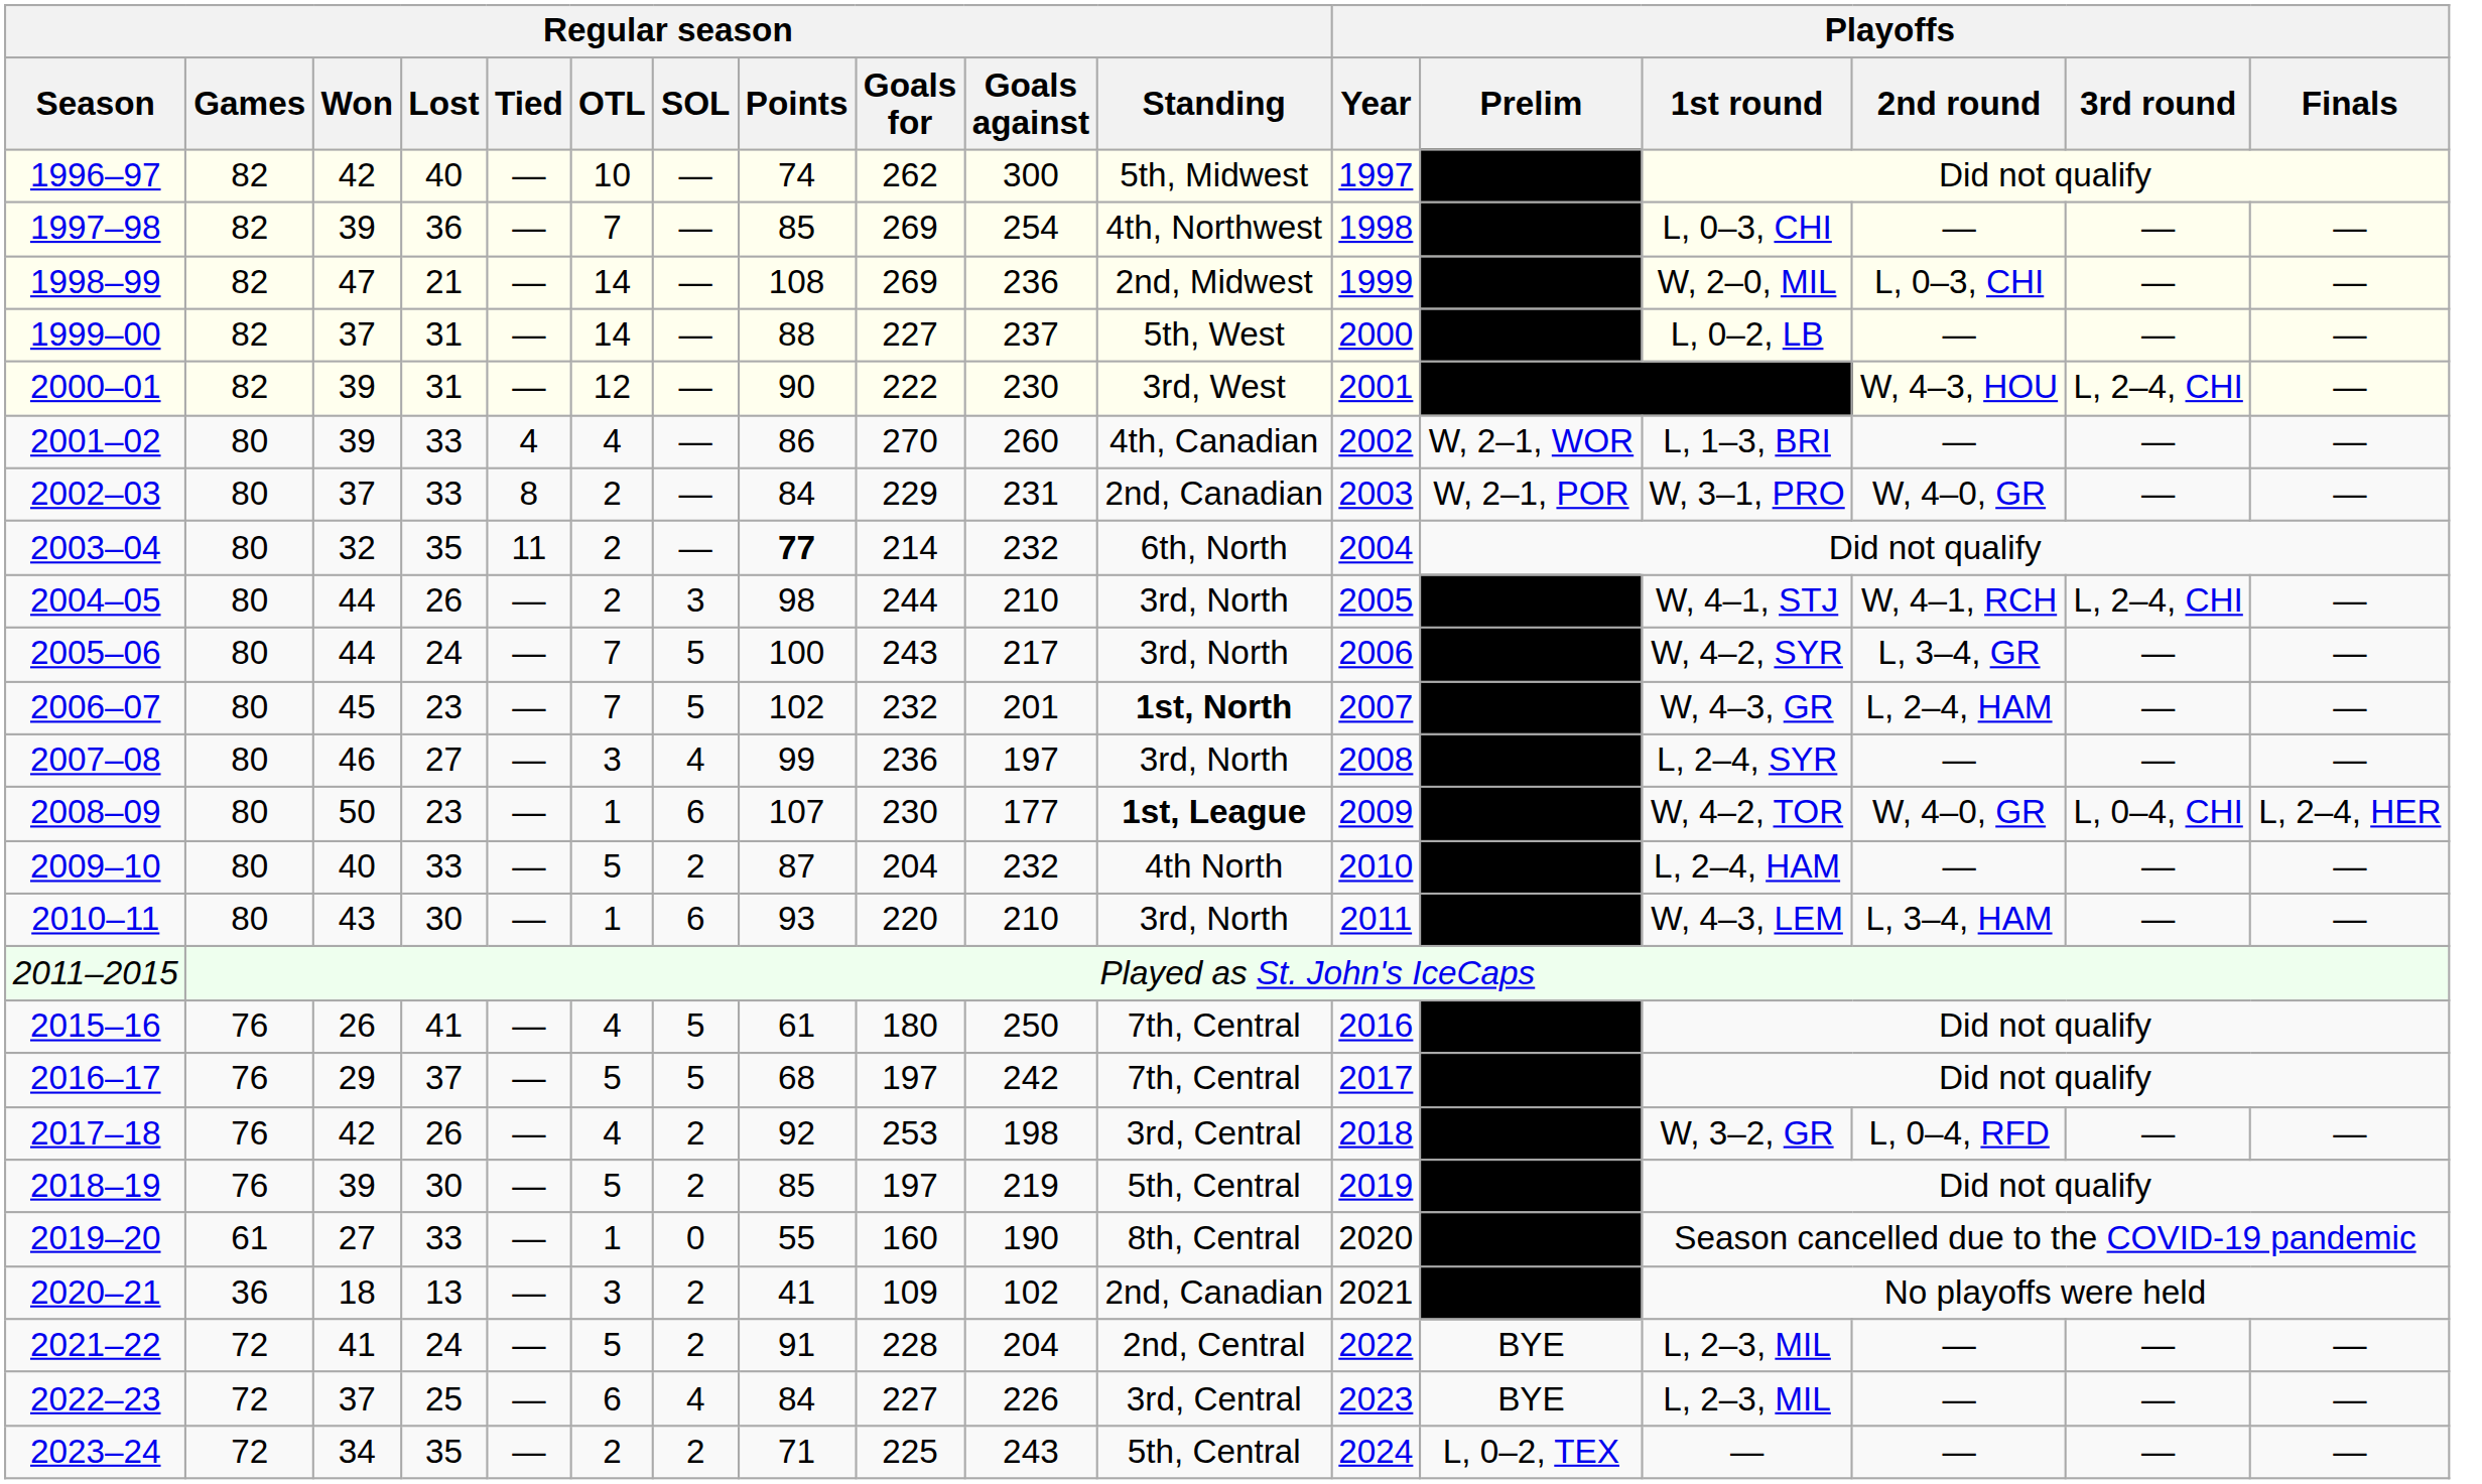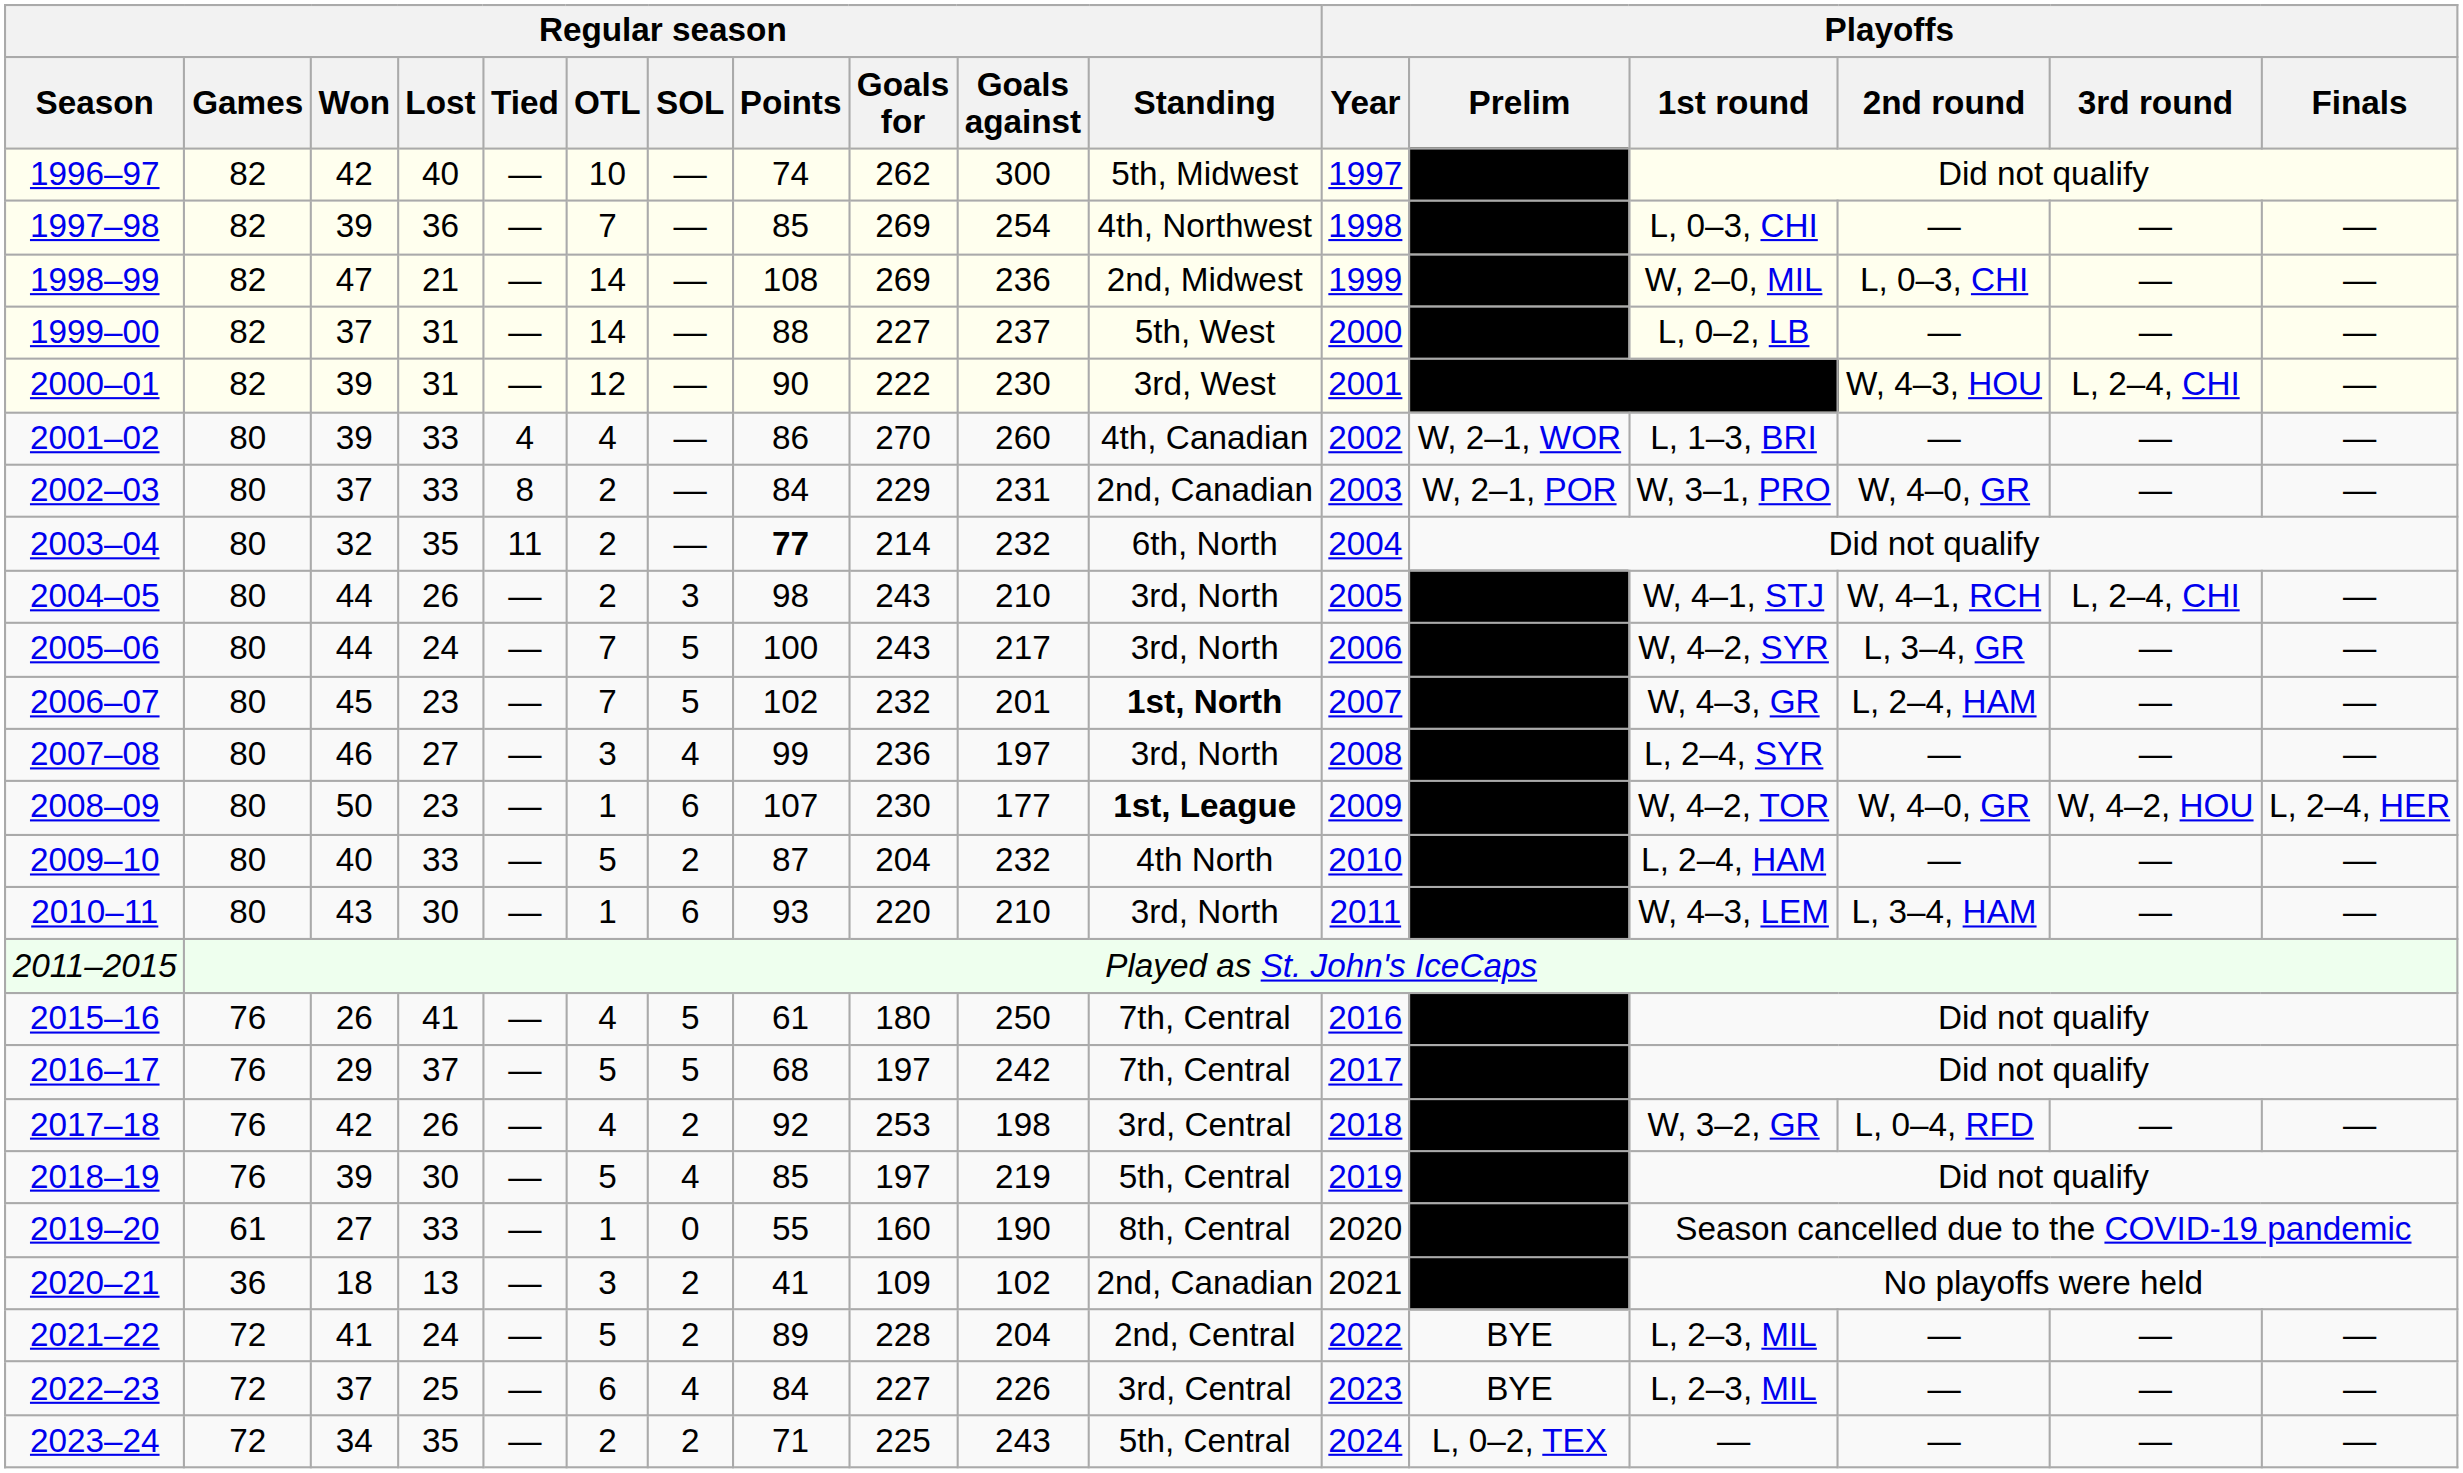2004–05 | Regular season / Goals for: 244 -> 243
2008–09 | Playoffs / 3rd round: L, 0–4, CHI -> W, 4–2, HOU
2018–19 | Regular season / SOL: 2 -> 4
2021–22 | Regular season / Points: 91 -> 89
